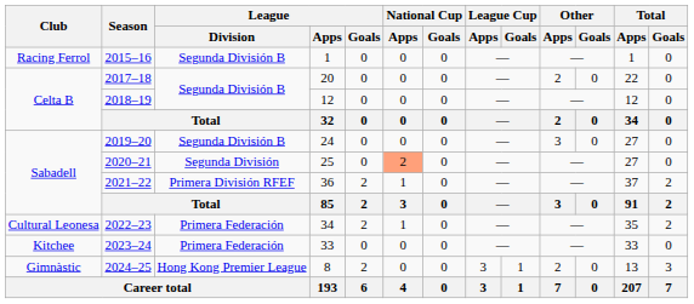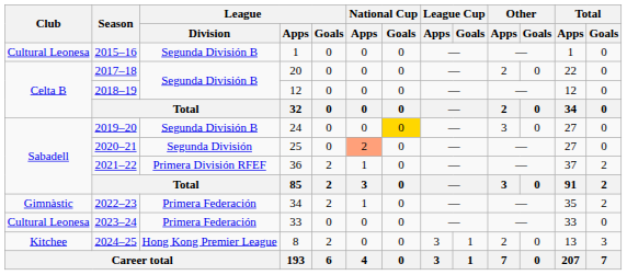2015–16 | Club: Racing Ferrol -> Cultural Leonesa
2019–20 | National Cup / Goals: no background -> gold background
2022–23 | Club: Cultural Leonesa -> Gimnàstic
2023–24 | Club: Kitchee -> Cultural Leonesa
2024–25 | Club: Gimnàstic -> Kitchee
